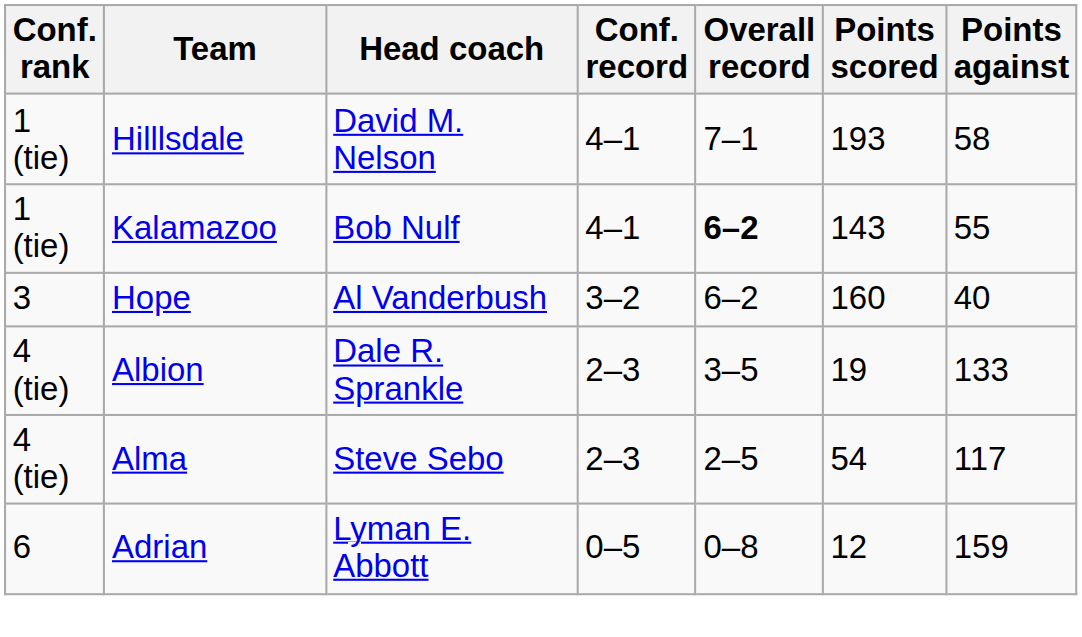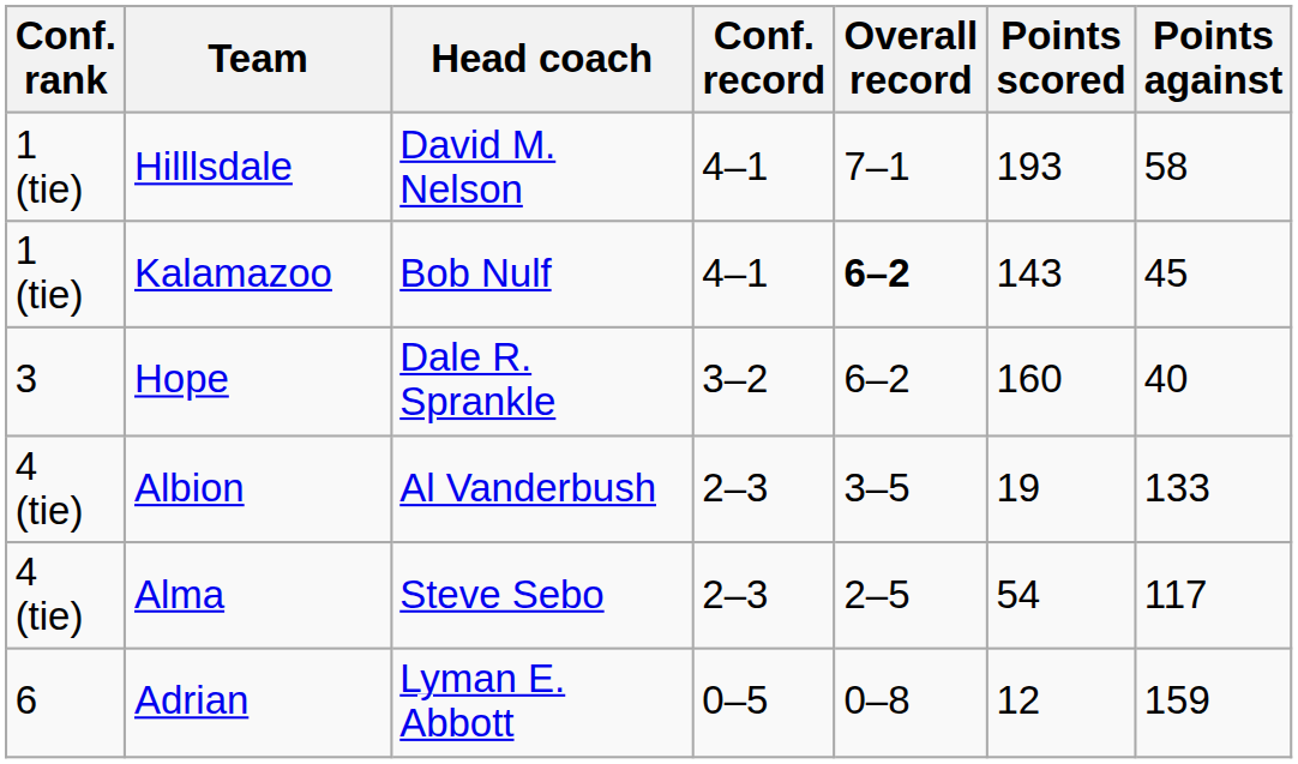Kalamazoo | Points against: 55 -> 45
Hope | Head coach: Al Vanderbush -> Dale R. Sprankle
Albion | Head coach: Dale R. Sprankle -> Al Vanderbush
